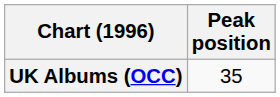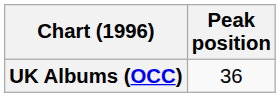UK Albums (OCC) | Peak position: 35 -> 36
